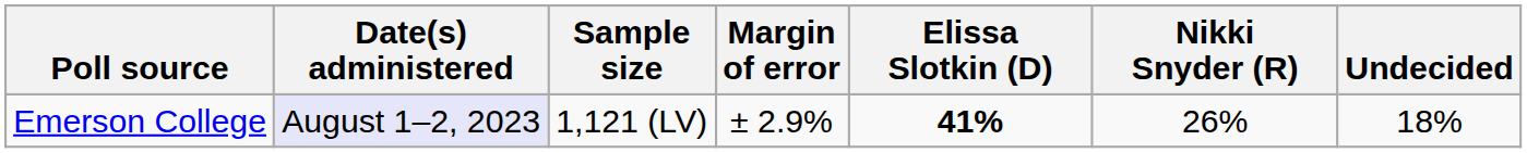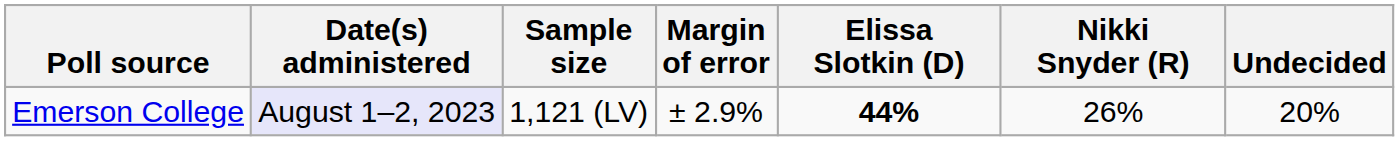Emerson College | Elissa Slotkin (D): 41% -> 44%
Emerson College | Undecided: 18% -> 20%
